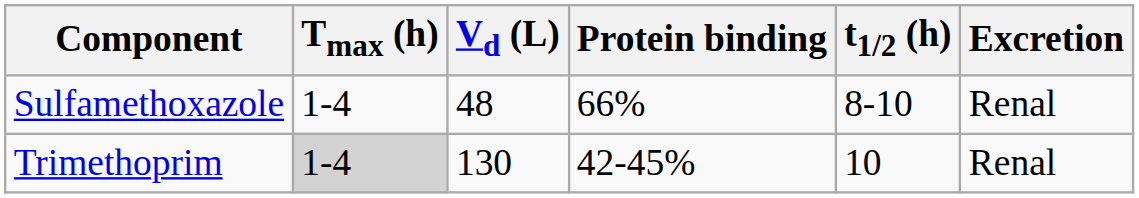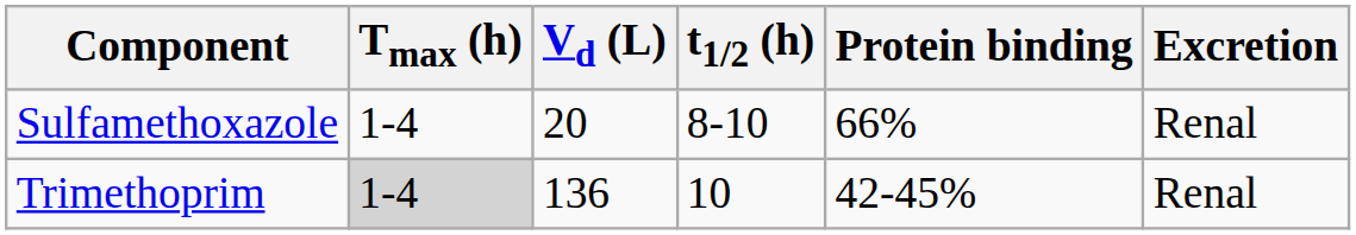columns swapped: Protein binding <-> t1/2 (h)
Sulfamethoxazole | Vd (L): 48 -> 20
Trimethoprim | Vd (L): 130 -> 136
